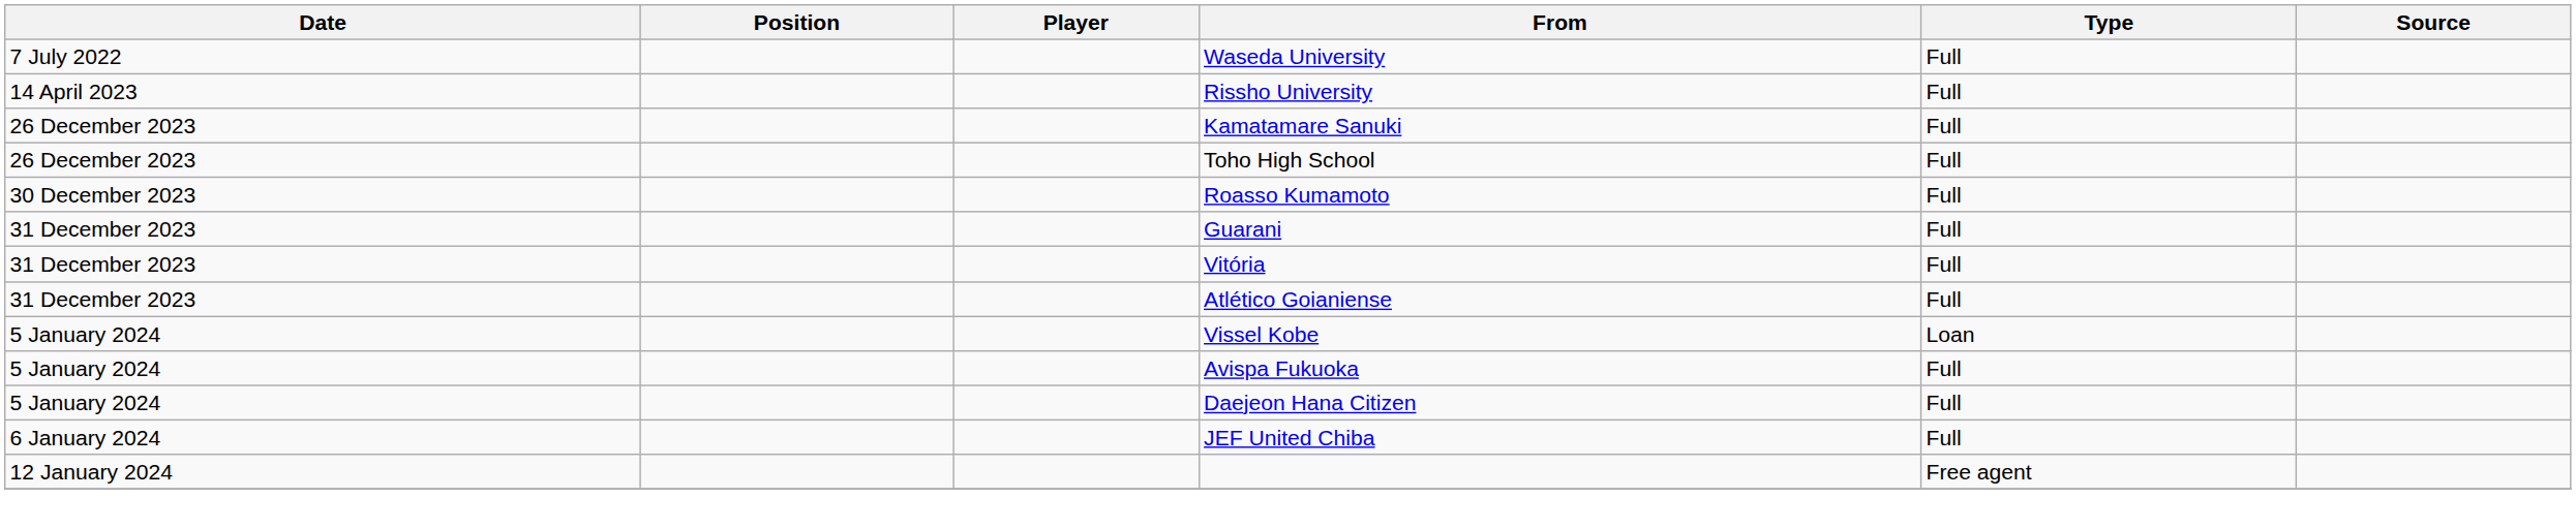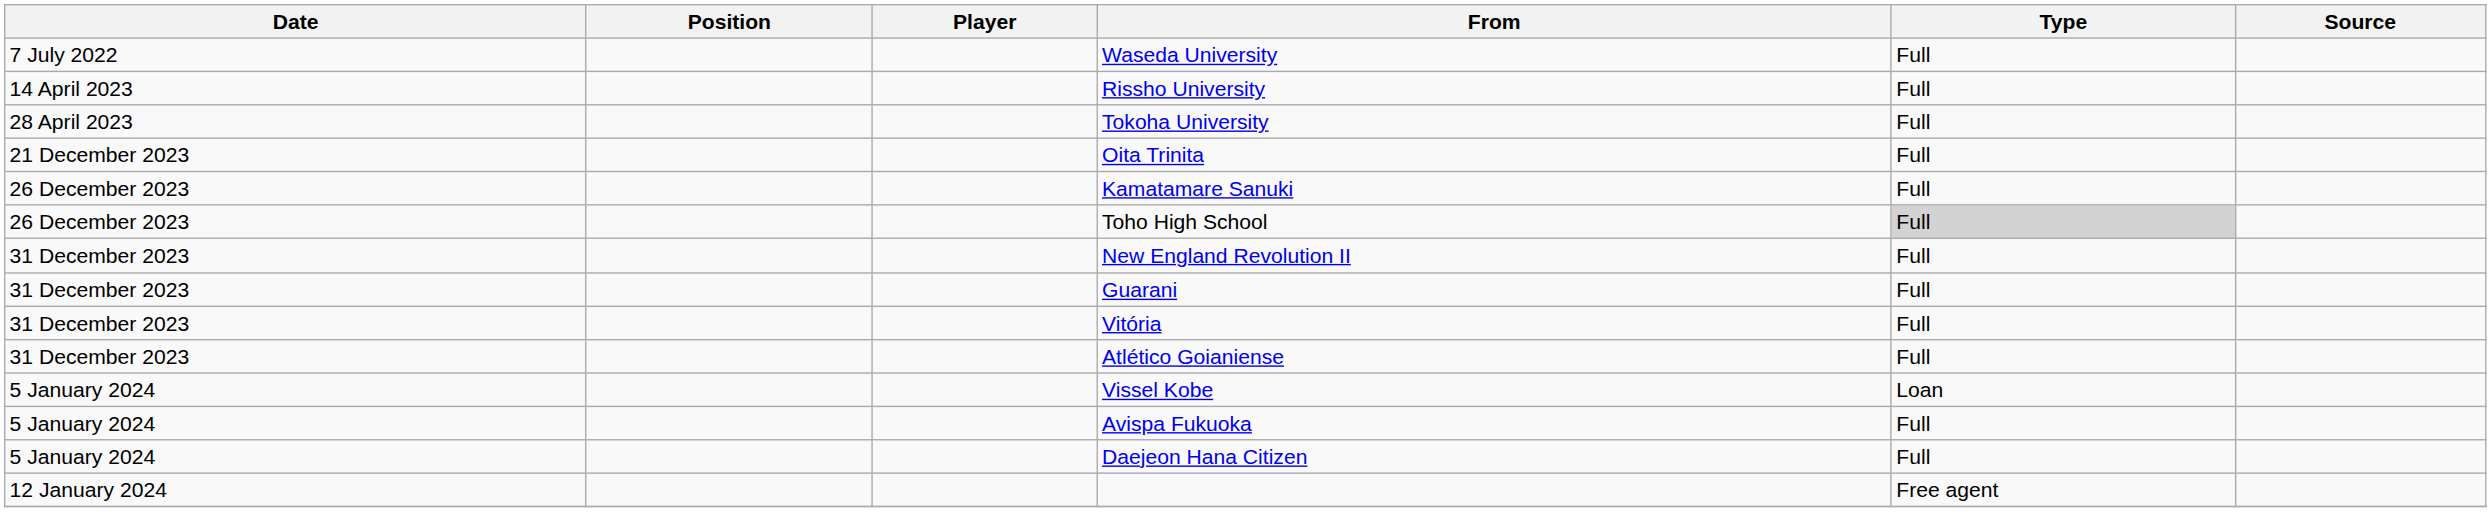+ row: 28 April 2023 | Tokoha University | Full
+ row: 21 December 2023 | Oita Trinita | Full
Toho High School | Type: no background -> lightgrey background
- row: 30 December 2023 | Roasso Kumamoto | Full
+ row: 31 December 2023 | New England Revolution II | Full
- row: 6 January 2024 | JEF United Chiba | Full
